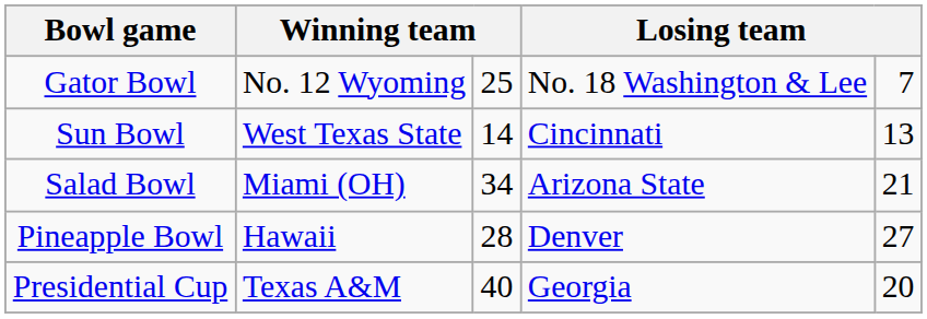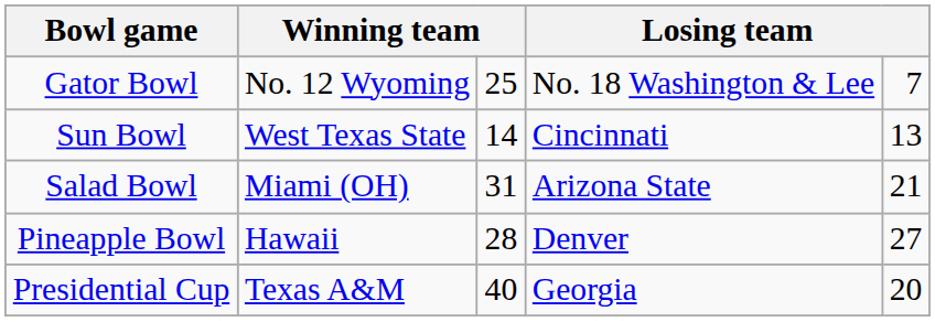Salad Bowl | column 3: 34 -> 31
